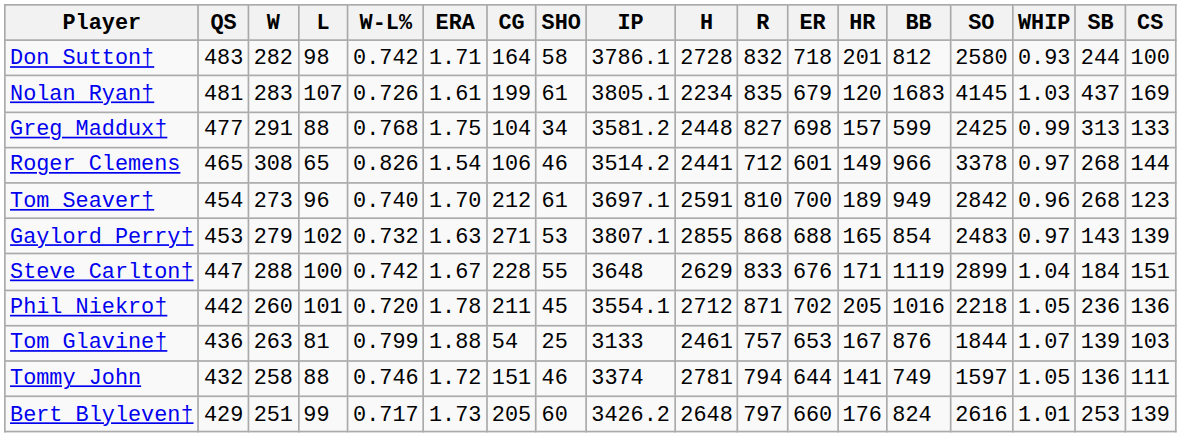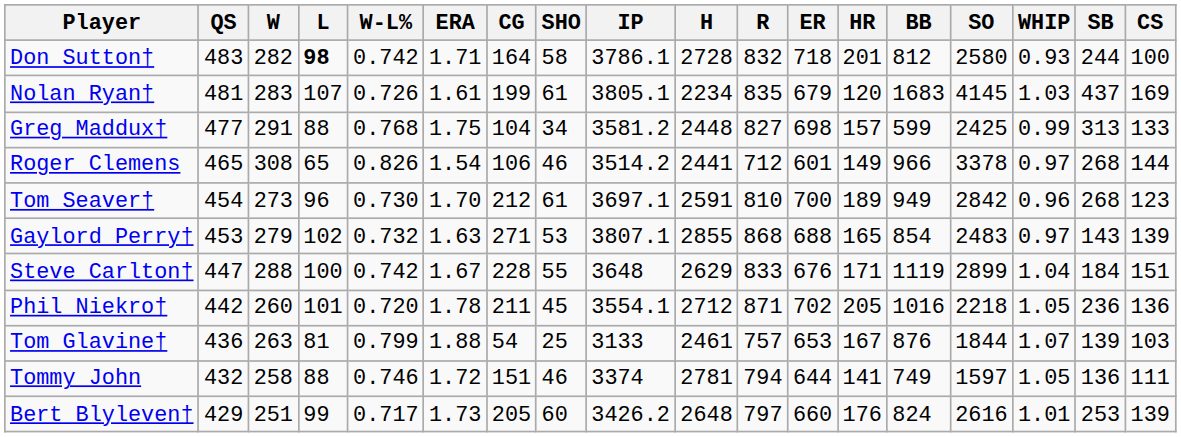Don Sutton† | L: normal -> bold
Tom Seaver† | W-L%: 0.740 -> 0.730
